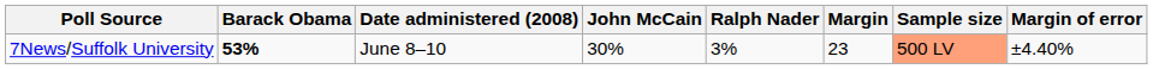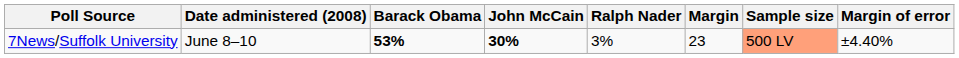columns swapped: Date administered (2008) <-> Barack Obama
7News/Suffolk University | John McCain: normal -> bold
